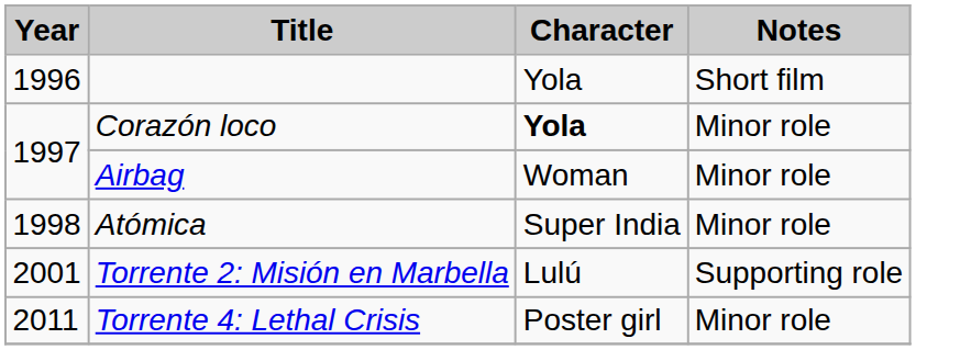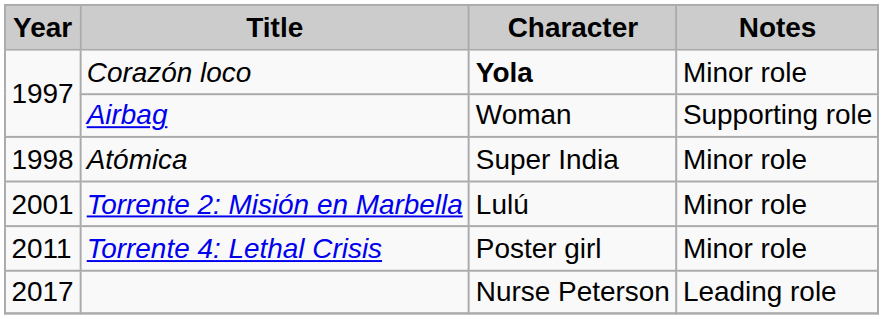- row: 1996 | Yola | Short film
1997 / Airbag | Notes: Minor role -> Supporting role
2001 | Notes: Supporting role -> Minor role
+ row: 2017 | Nurse Peterson | Leading role
